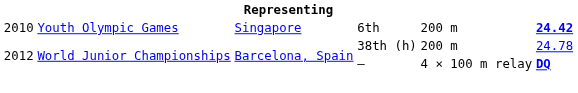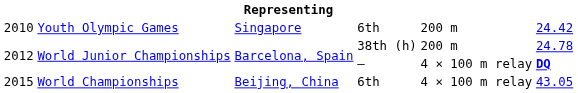2010 | column 6: bold -> normal
+ row: 2015 | World Championships | Beijing, China | 6th | 4 × 100 m relay | 43.05
